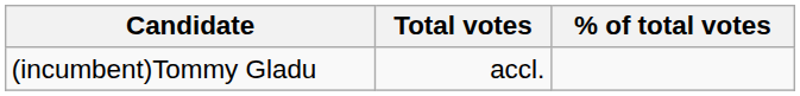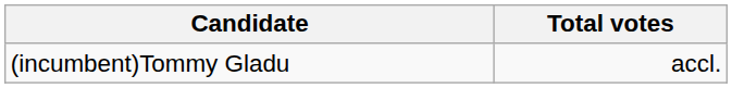- column: % of total votes
